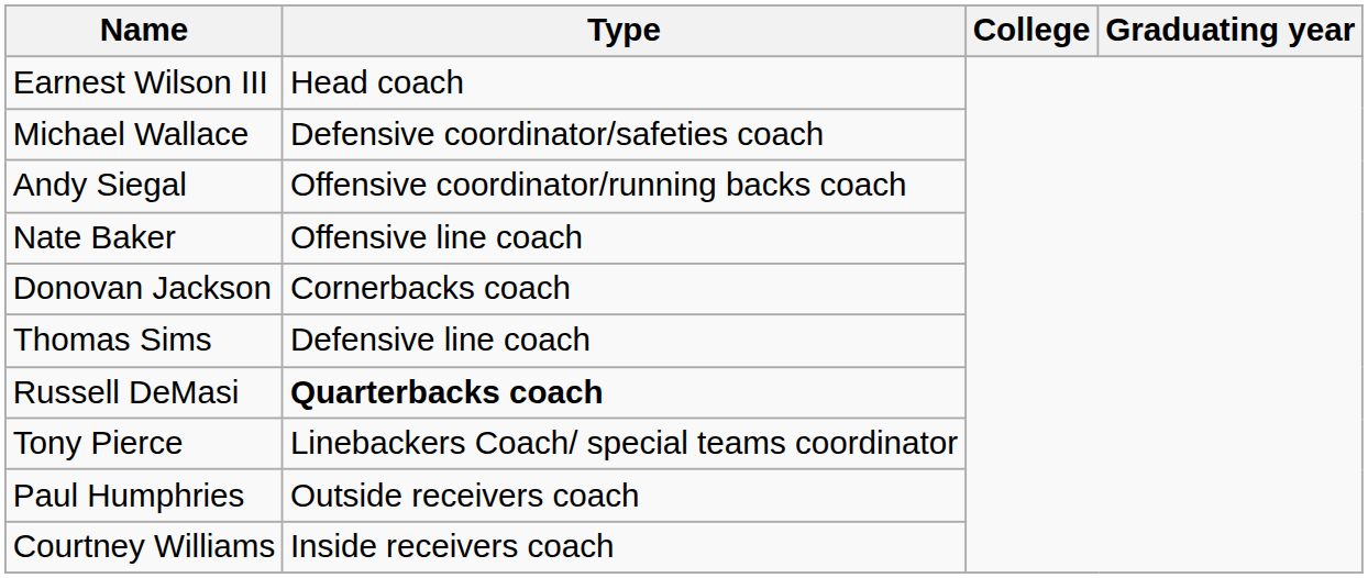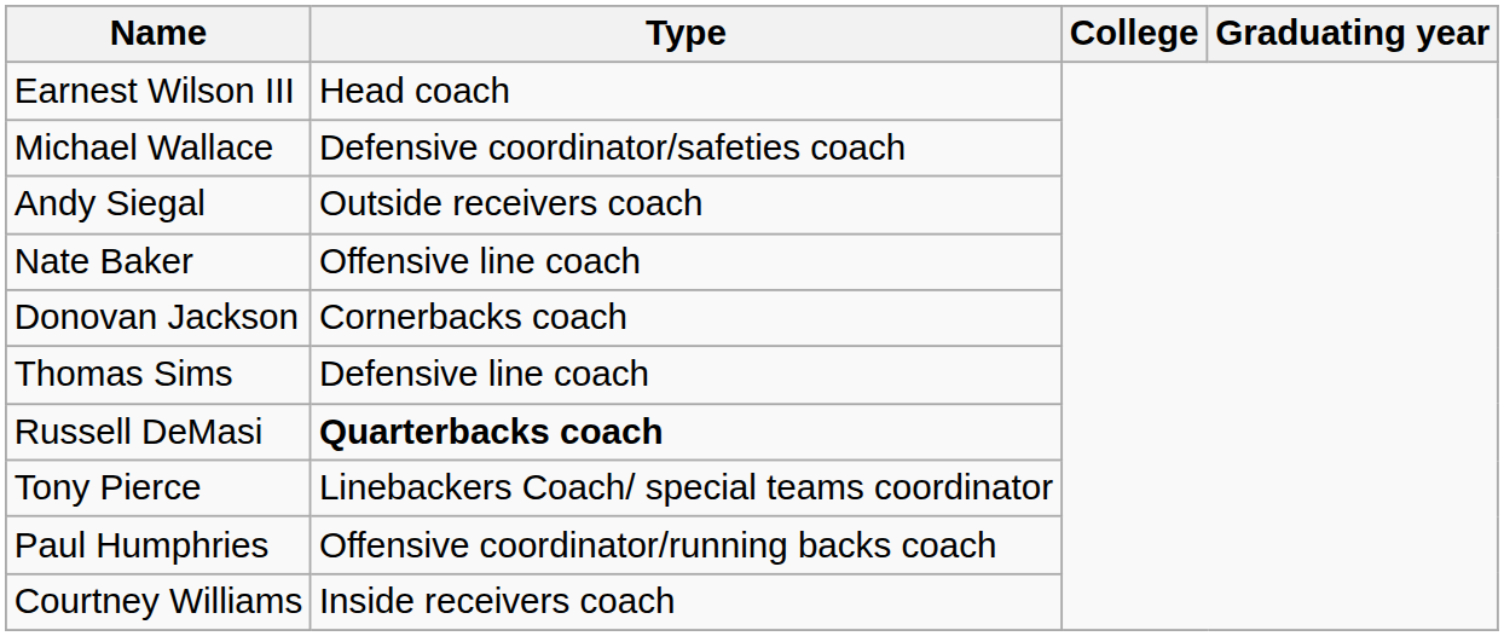Andy Siegal | Type: Offensive coordinator/running backs coach -> Outside receivers coach
Paul Humphries | Type: Outside receivers coach -> Offensive coordinator/running backs coach
